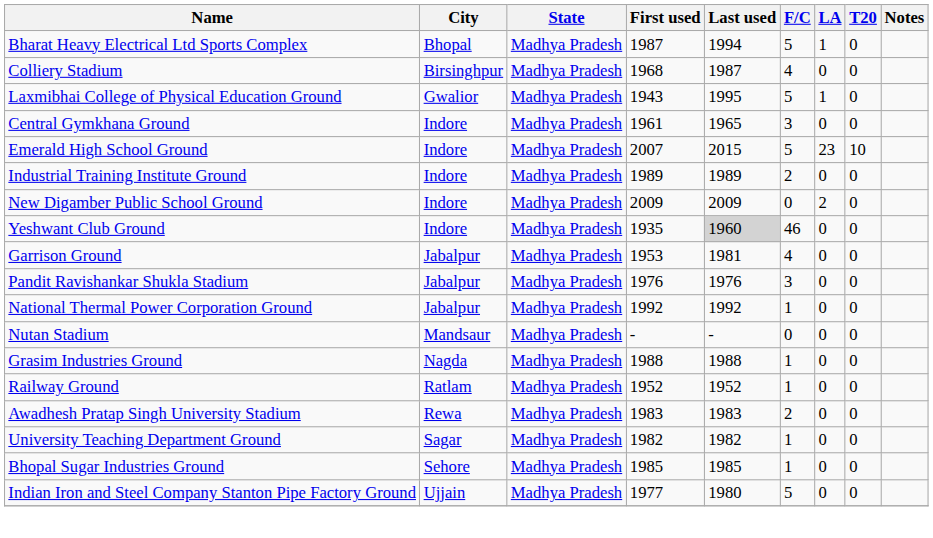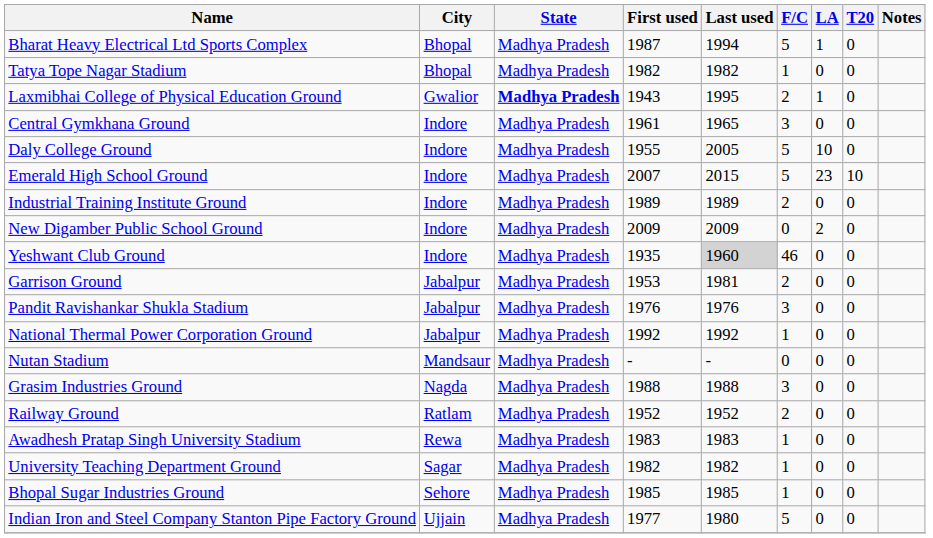+ row: Tatya Tope Nagar Stadium | Bhopal | Madhya Pradesh | 1982 | 1982 | 1 | 0 | 0
- row: Colliery Stadium | Birsinghpur | Madhya Pradesh | 1968 | 1987 | 4 | 0 | 0
Laxmibhai College of Physical Education Ground | State: normal -> bold
Laxmibhai College of Physical Education Ground | F/C: 5 -> 2
+ row: Daly College Ground | Indore | Madhya Pradesh | 1955 | 2005 | 5 | 10 | 0
Garrison Ground | F/C: 4 -> 2
Grasim Industries Ground | F/C: 1 -> 3
Railway Ground | F/C: 1 -> 2
Awadhesh Pratap Singh University Stadium | F/C: 2 -> 1
